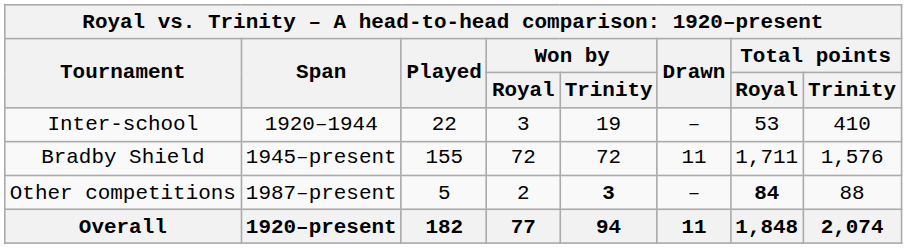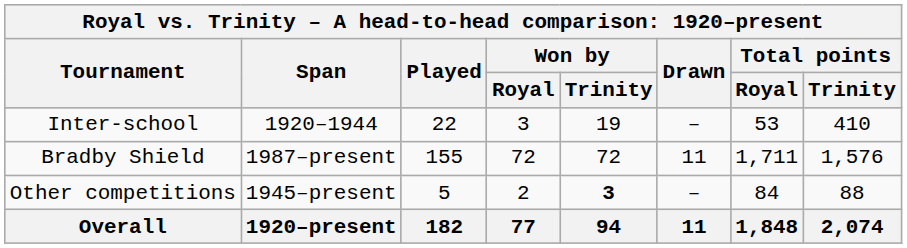Bradby Shield | Span: 1945–present -> 1987–present
Other competitions | Span: 1987–present -> 1945–present
Other competitions | Total points / Royal: bold -> normal
